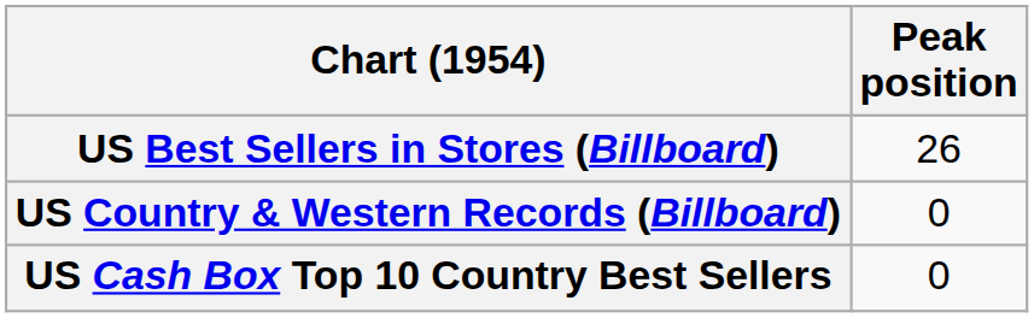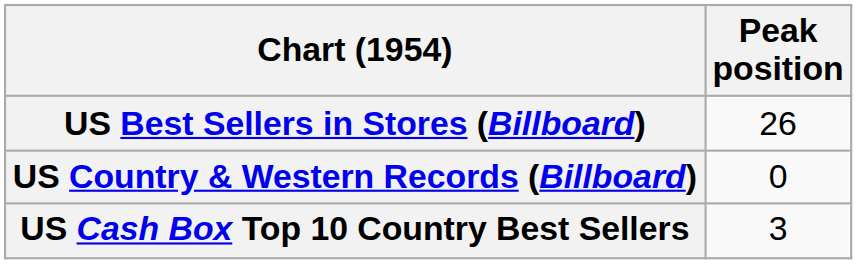US Cash Box Top 10 Country Best Sellers | Peak position: 0 -> 3
